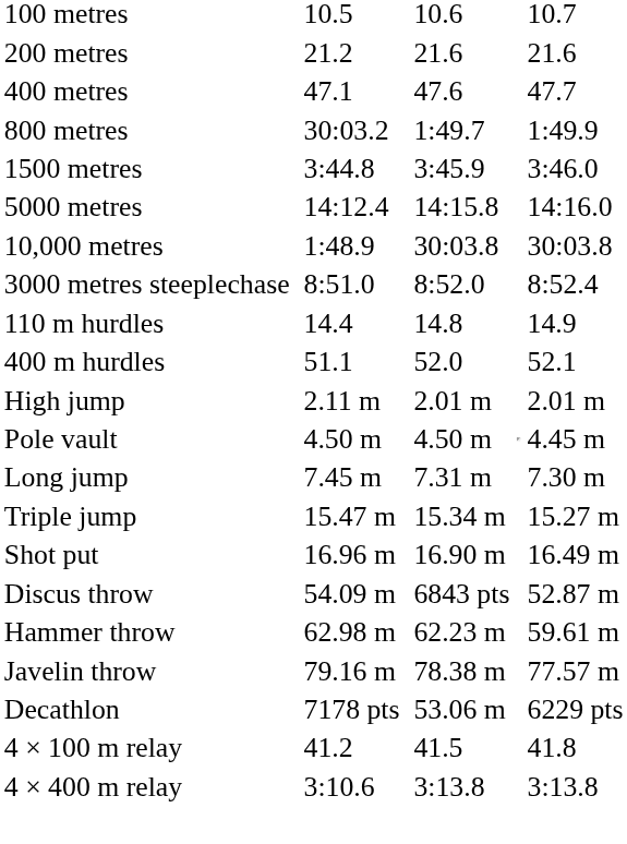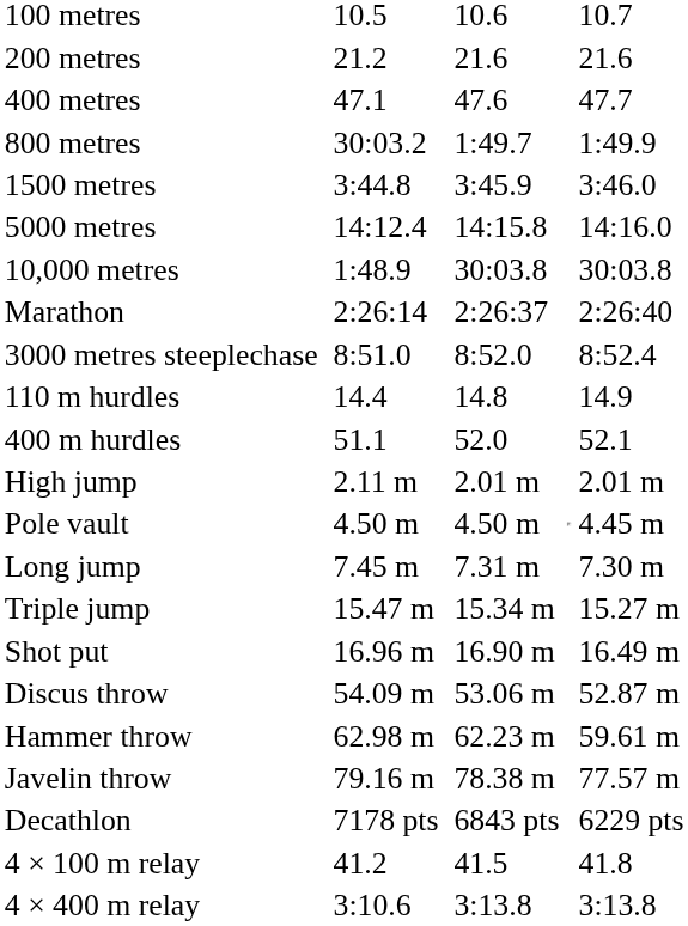+ row: Marathon | 2:26:14 | 2:26:37 | 2:26:40
Discus throw | column 5: 6843 pts -> 53.06 m
Decathlon | column 5: 53.06 m -> 6843 pts
